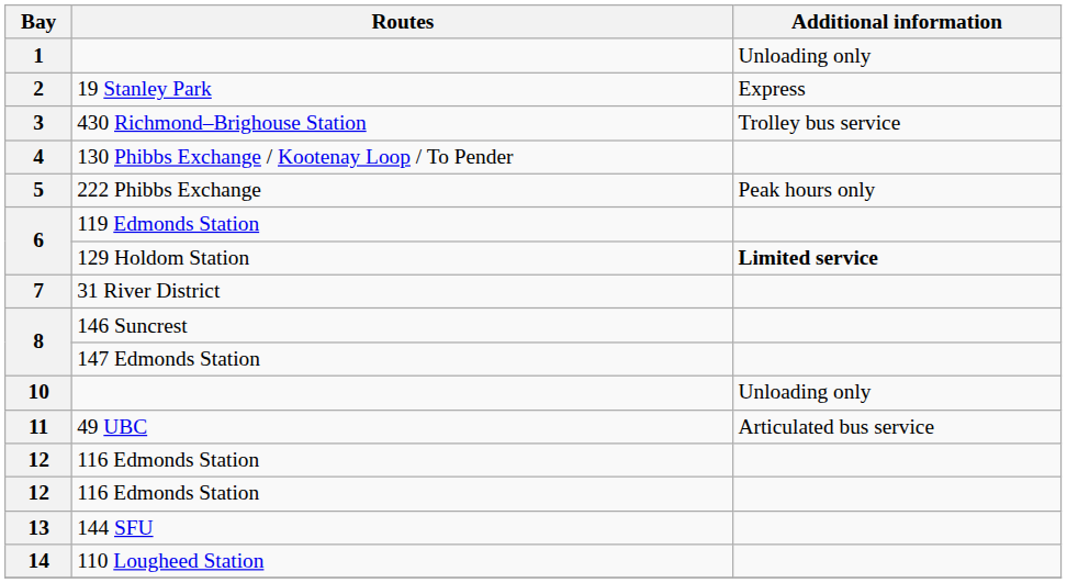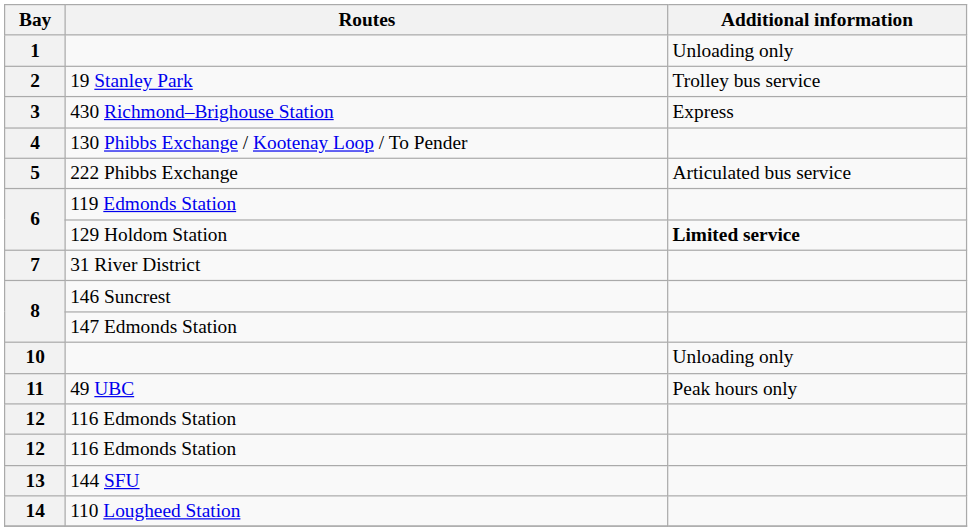19 Stanley Park | Additional information: Express -> Trolley bus service
430 Richmond–Brighouse Station | Additional information: Trolley bus service -> Express
222 Phibbs Exchange | Additional information: Peak hours only -> Articulated bus service
49 UBC | Additional information: Articulated bus service -> Peak hours only
